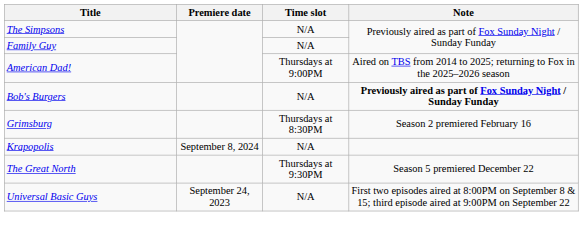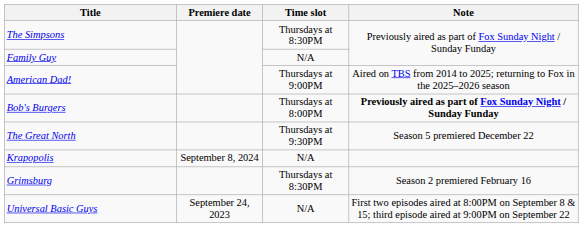The Simpsons | Time slot: N/A -> Thursdays at 8:30PM
Bob's Burgers | Time slot: N/A -> Thursdays at 8:00PM
rows swapped: The Great North <-> Grimsburg
